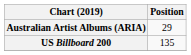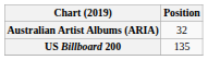Australian Artist Albums (ARIA) | Position: 29 -> 32
